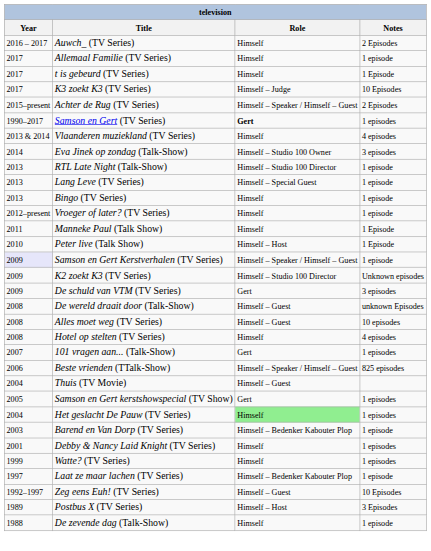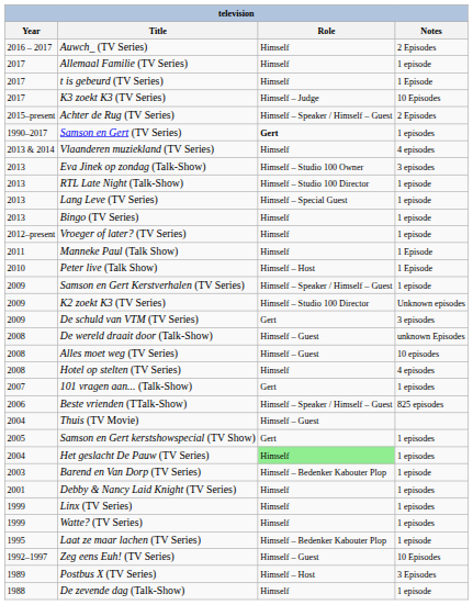Eva Jinek op zondag (Talk-Show) | Year: 2014 -> 2013
Samson en Gert Kerstverhalen (TV Series) | Year: lavender background -> no background
+ row: 1999 | Linx (TV Series) | Himself | 1 episodes
Laat ze maar lachen (TV Series) | Year: 1997 -> 1995
